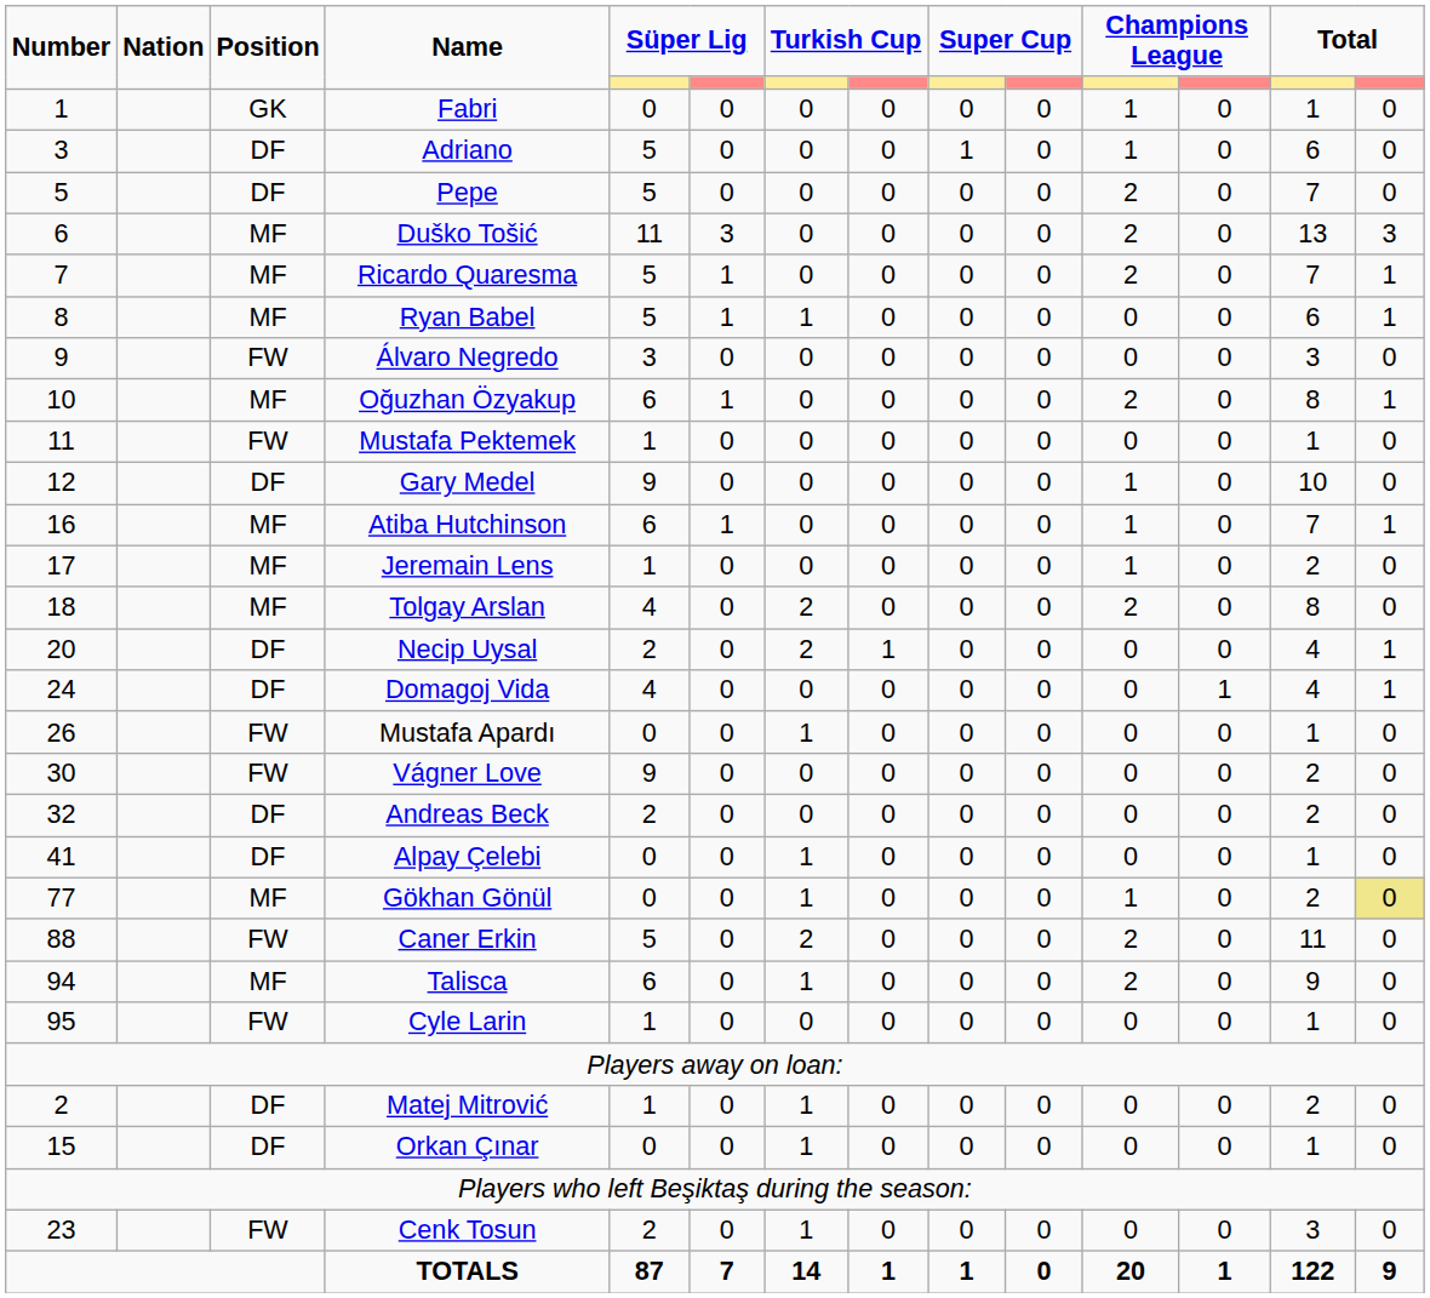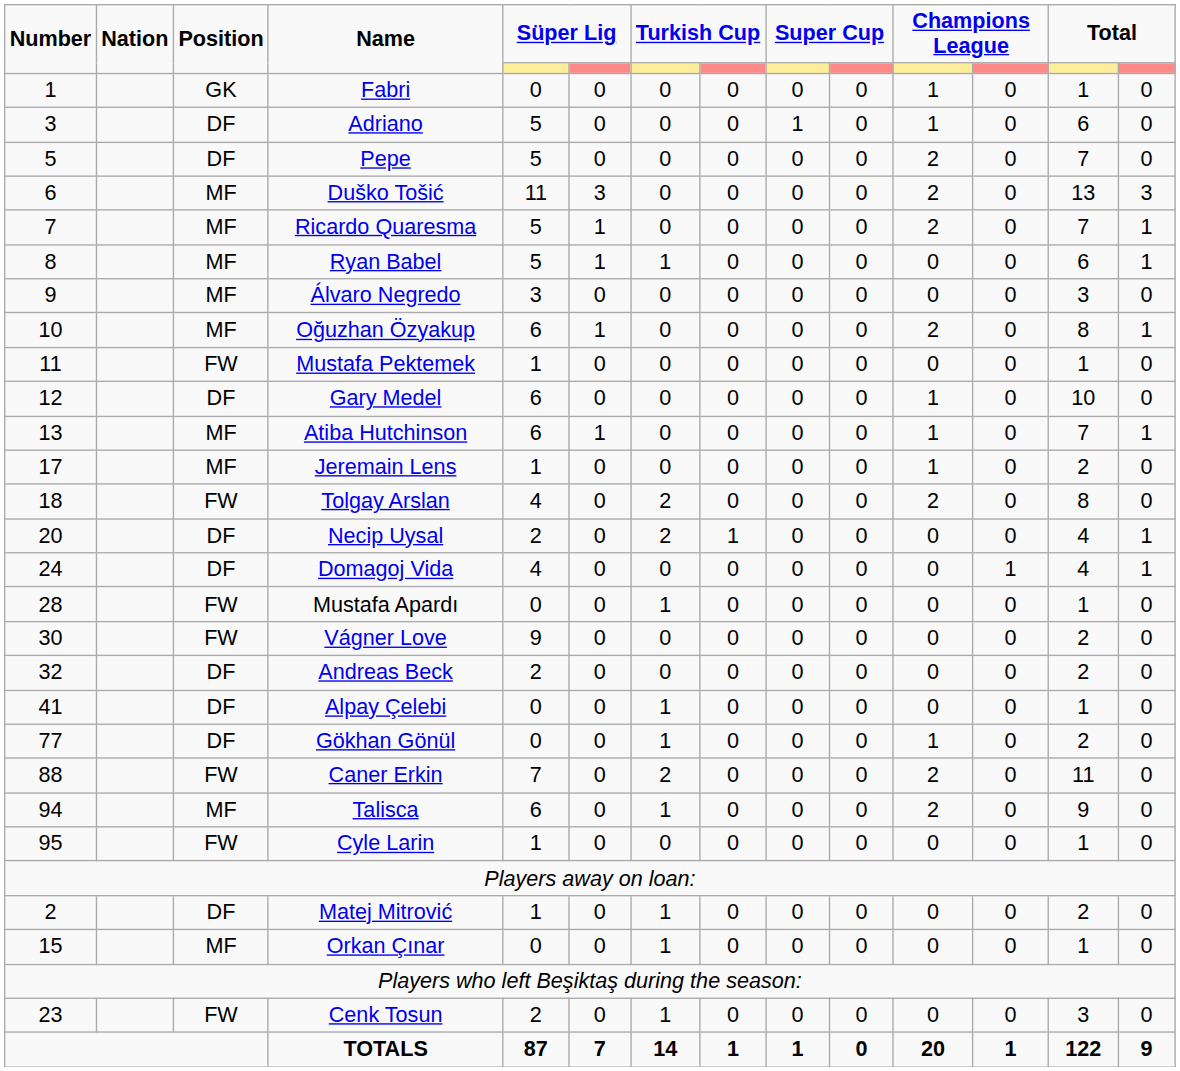Álvaro Negredo | Position: FW -> MF
Gary Medel | column 5: 9 -> 6
Atiba Hutchinson | Number: 16 -> 13
Tolgay Arslan | Position: MF -> FW
Mustafa Apardı | Number: 26 -> 28
Gökhan Gönül | Position: MF -> DF
Gökhan Gönül | column 14: khaki background -> no background
Caner Erkin | column 5: 5 -> 7
Orkan Çınar | Position: DF -> MF
